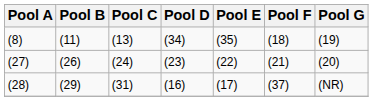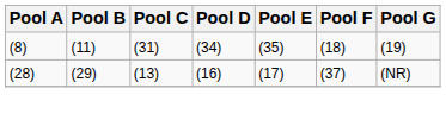(8) | Pool C: (13) -> (31)
- row: (27) | (26) | (24) | (23) | (22) | (21) | (20)
(28) | Pool C: (31) -> (13)
